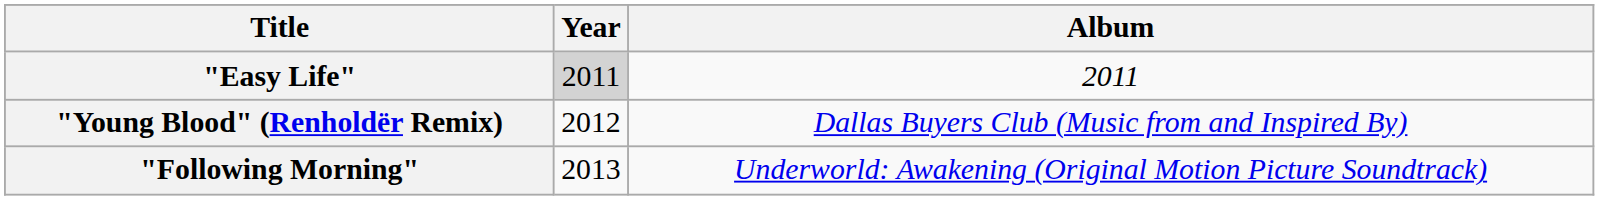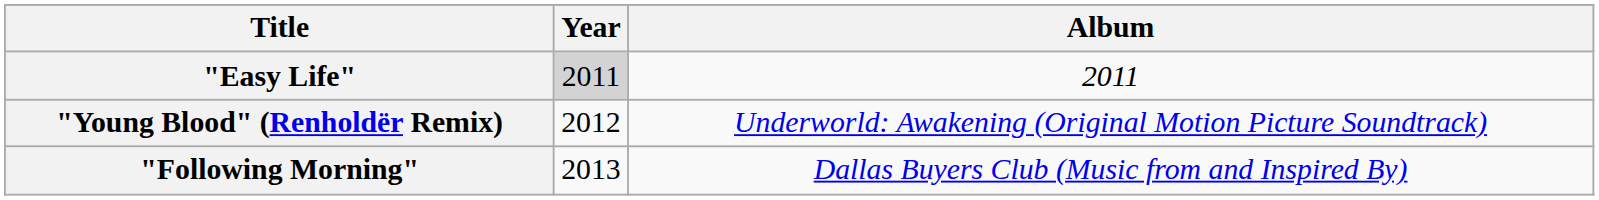"Young Blood" (Renholdër Remix) | Album: Dallas Buyers Club (Music from and Inspired By) -> Underworld: Awakening (Original Motion Picture Soundtrack)
"Following Morning" | Album: Underworld: Awakening (Original Motion Picture Soundtrack) -> Dallas Buyers Club (Music from and Inspired By)
